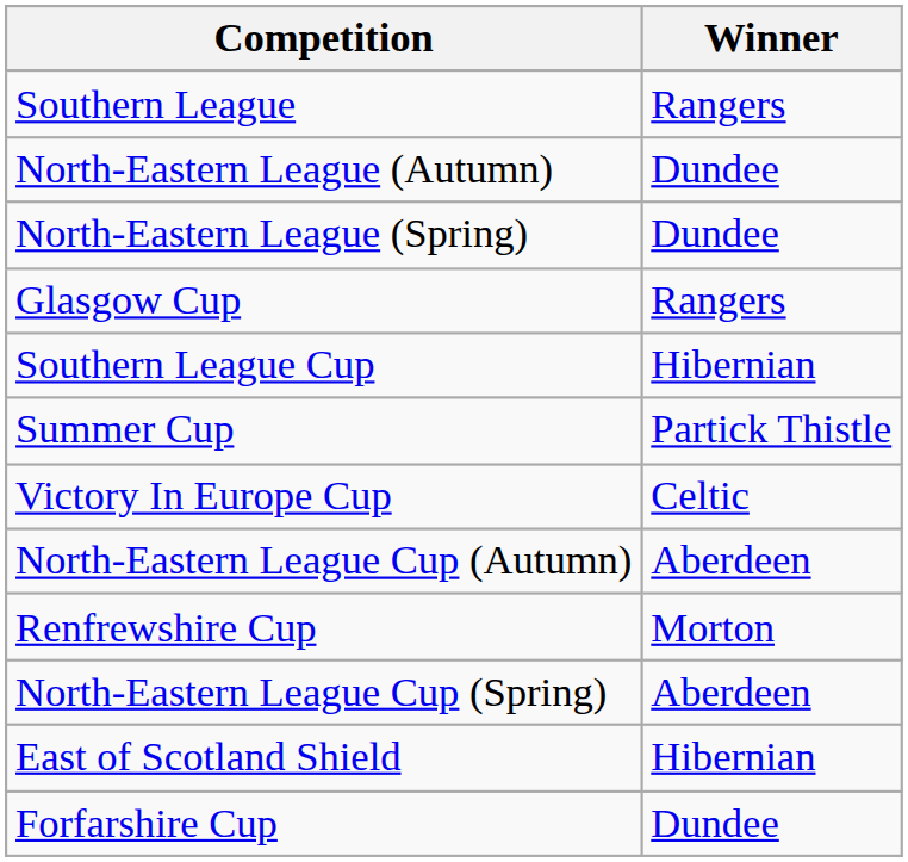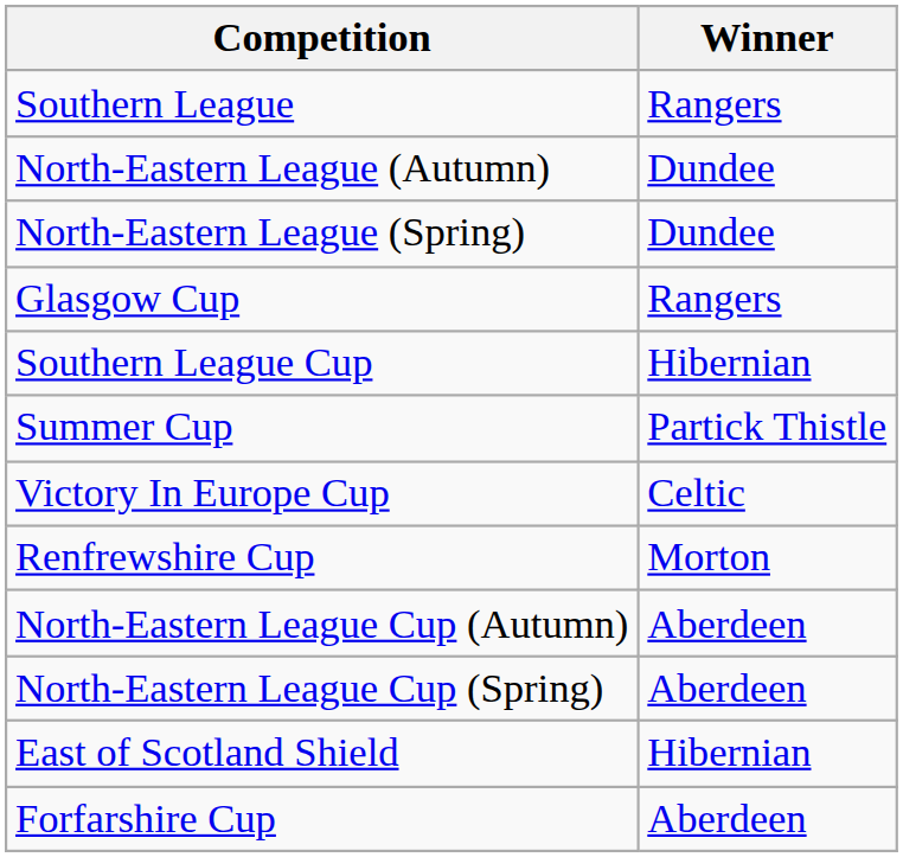rows swapped: Renfrewshire Cup <-> North-Eastern League Cup (Autumn)
Forfarshire Cup | Winner: Dundee -> Aberdeen
